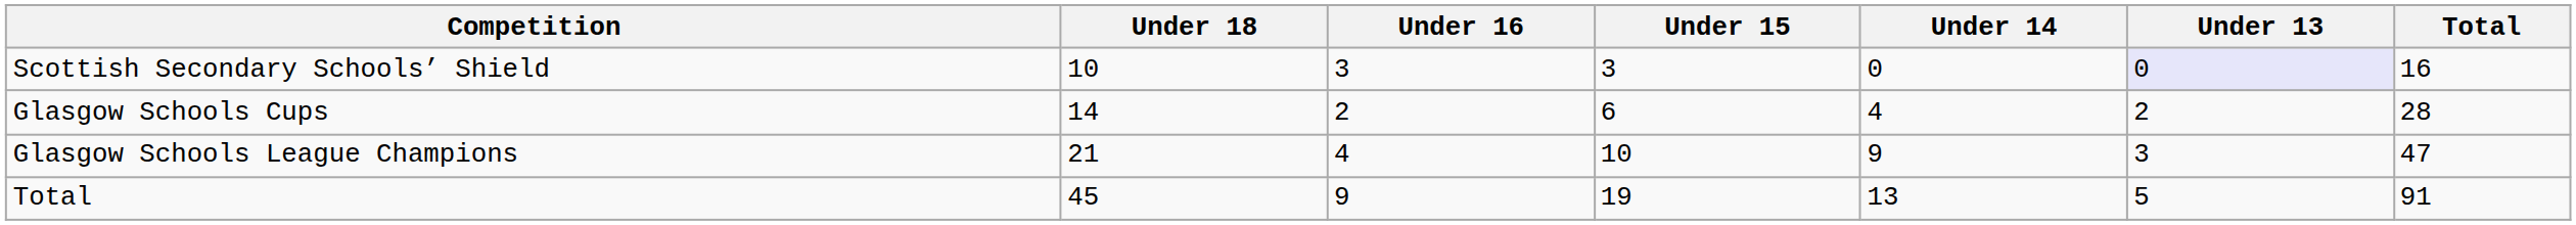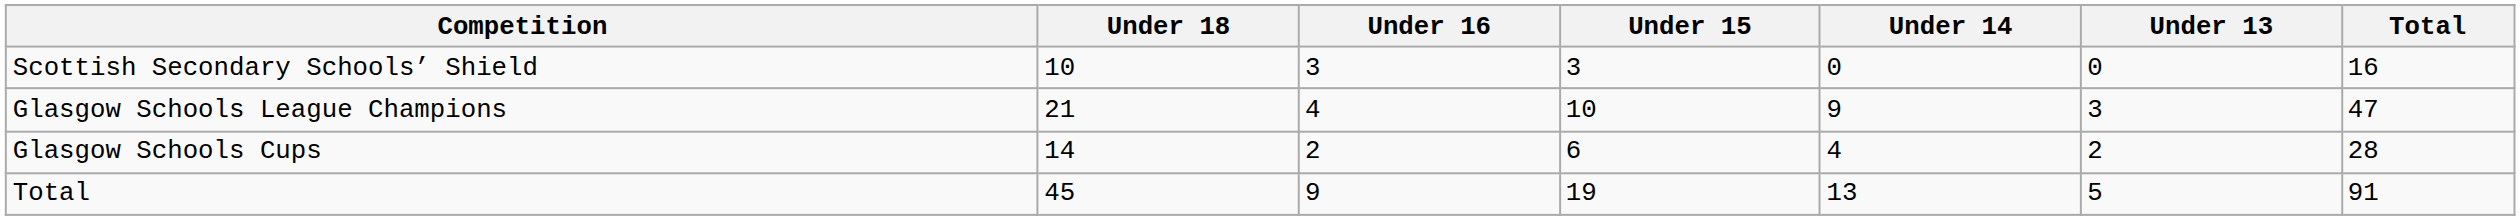Scottish Secondary Schools’ Shield | Under 13: lavender background -> no background
rows swapped: Glasgow Schools League Champions <-> Glasgow Schools Cups
